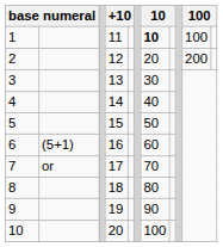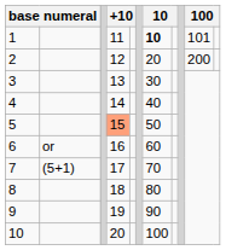1 | column 10: 100 -> 101
5 | column 4: no background -> lightsalmon background
6 | column 2: (5+1) -> or
7 | column 2: or -> (5+1)
